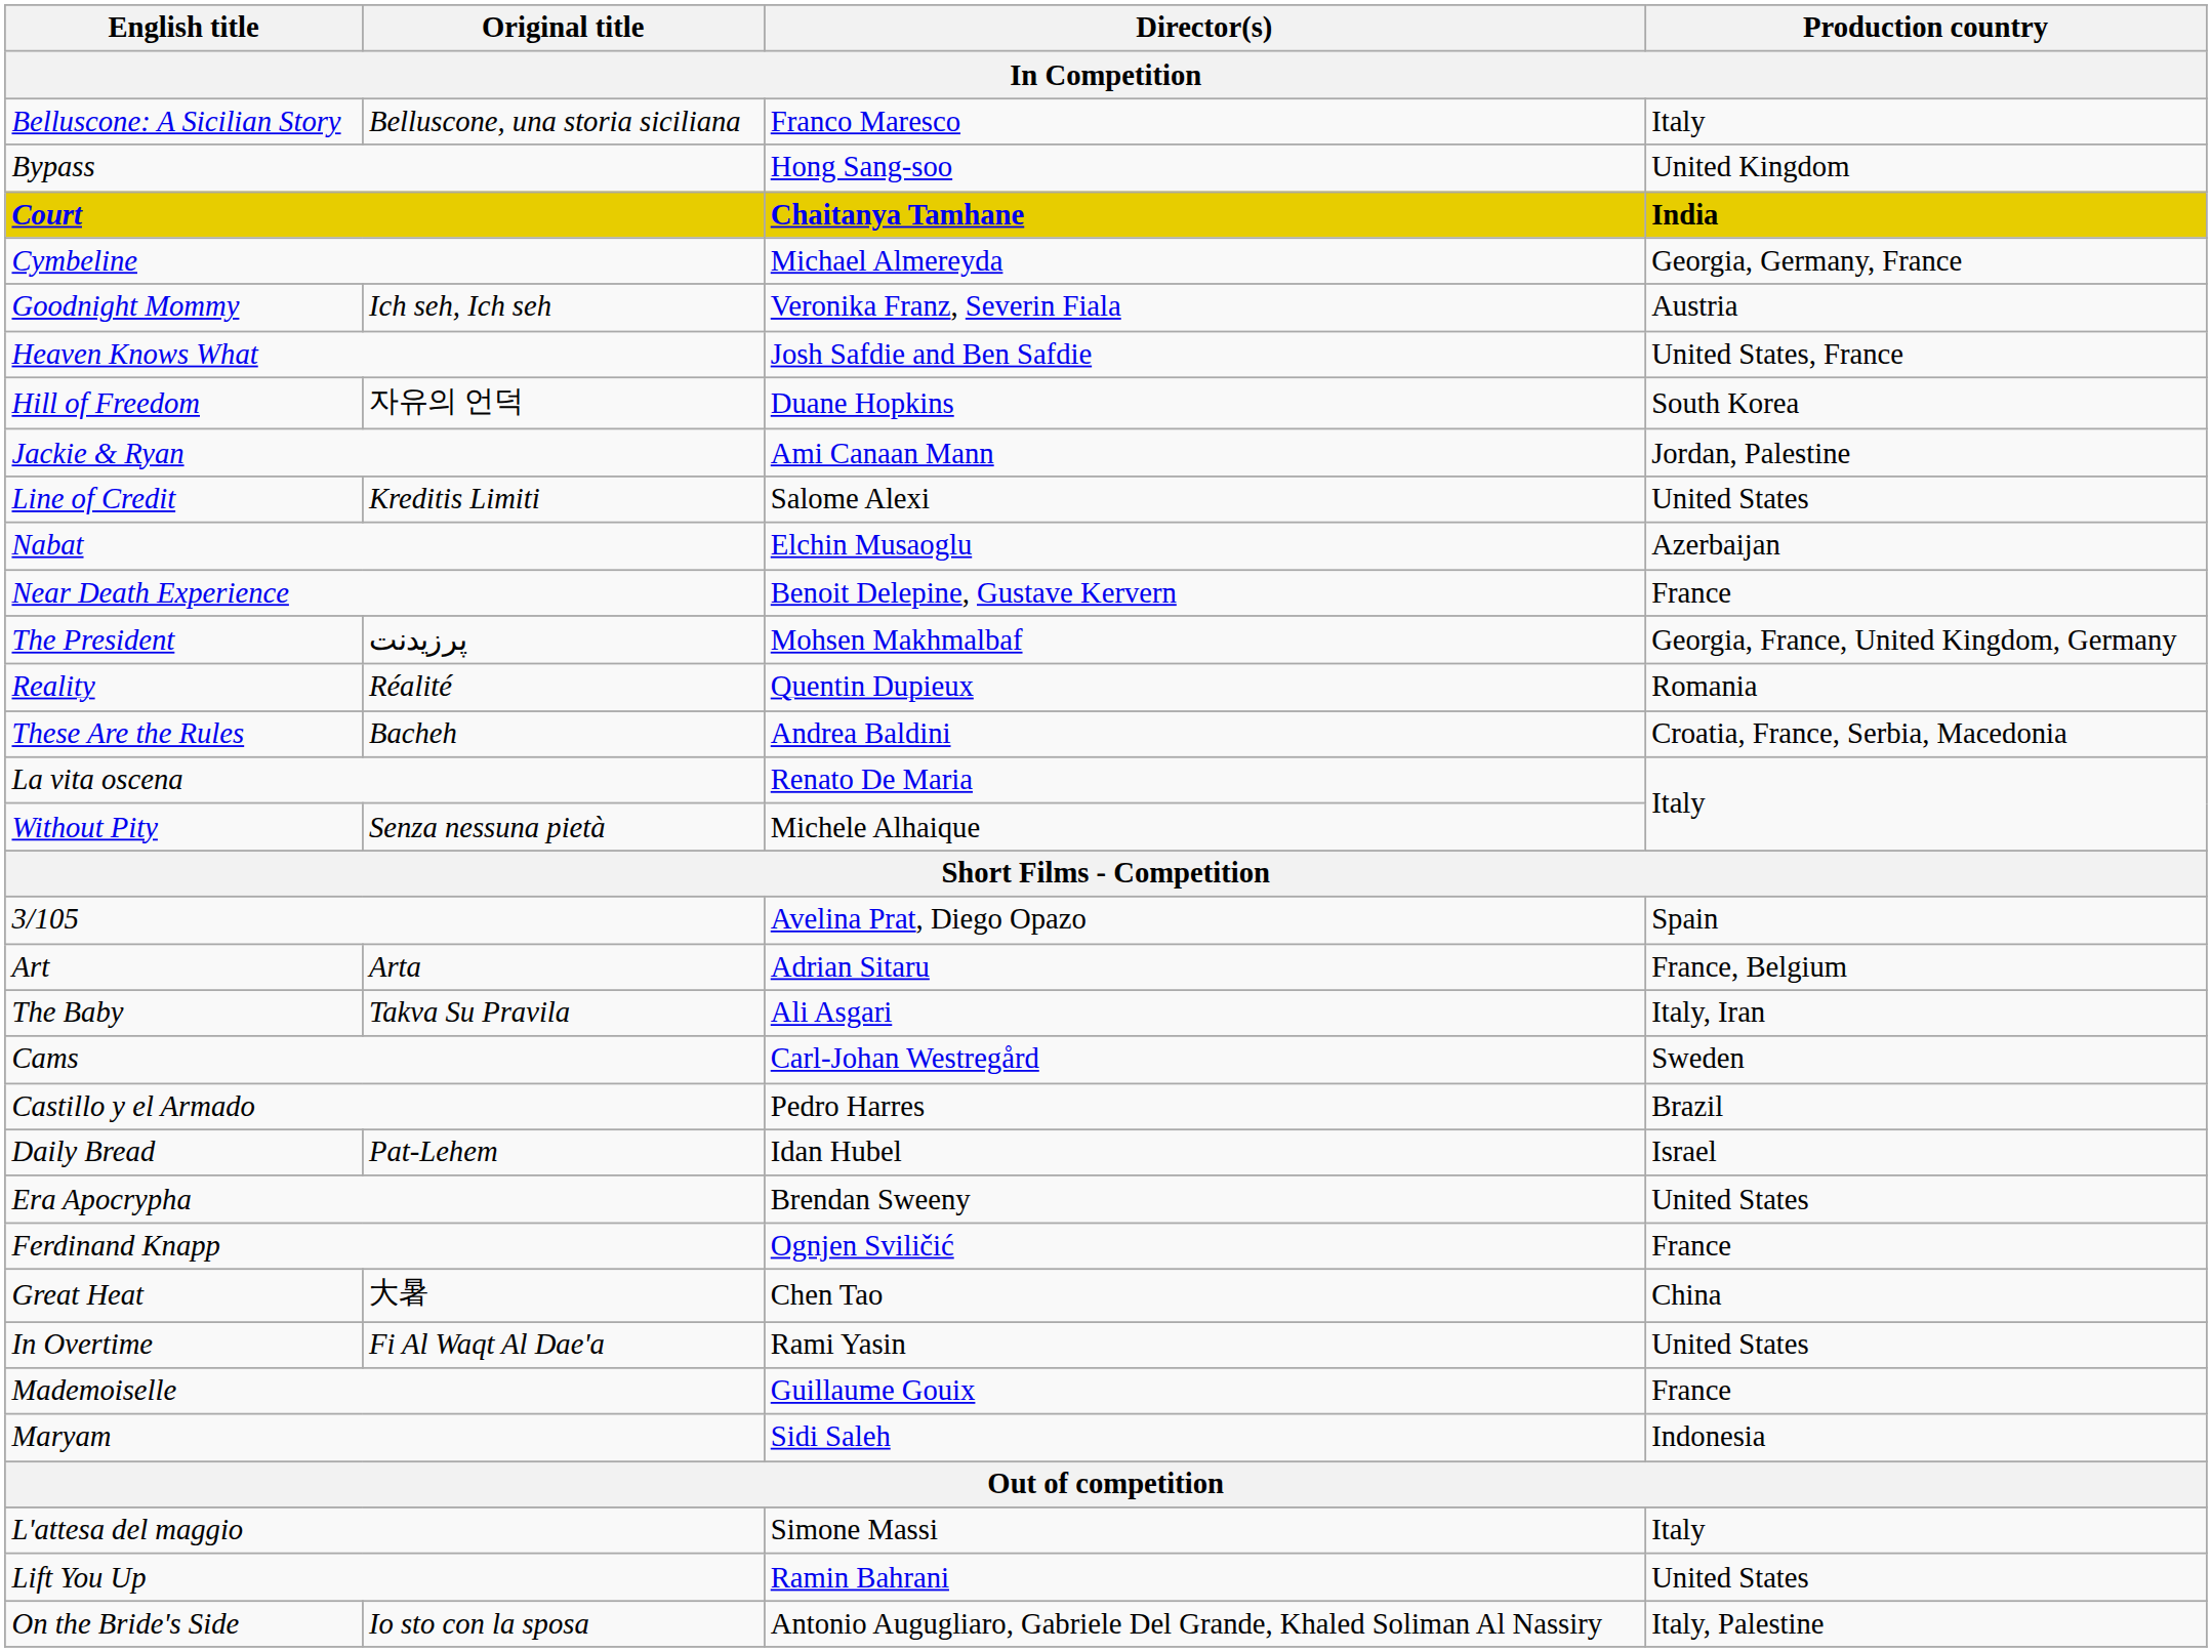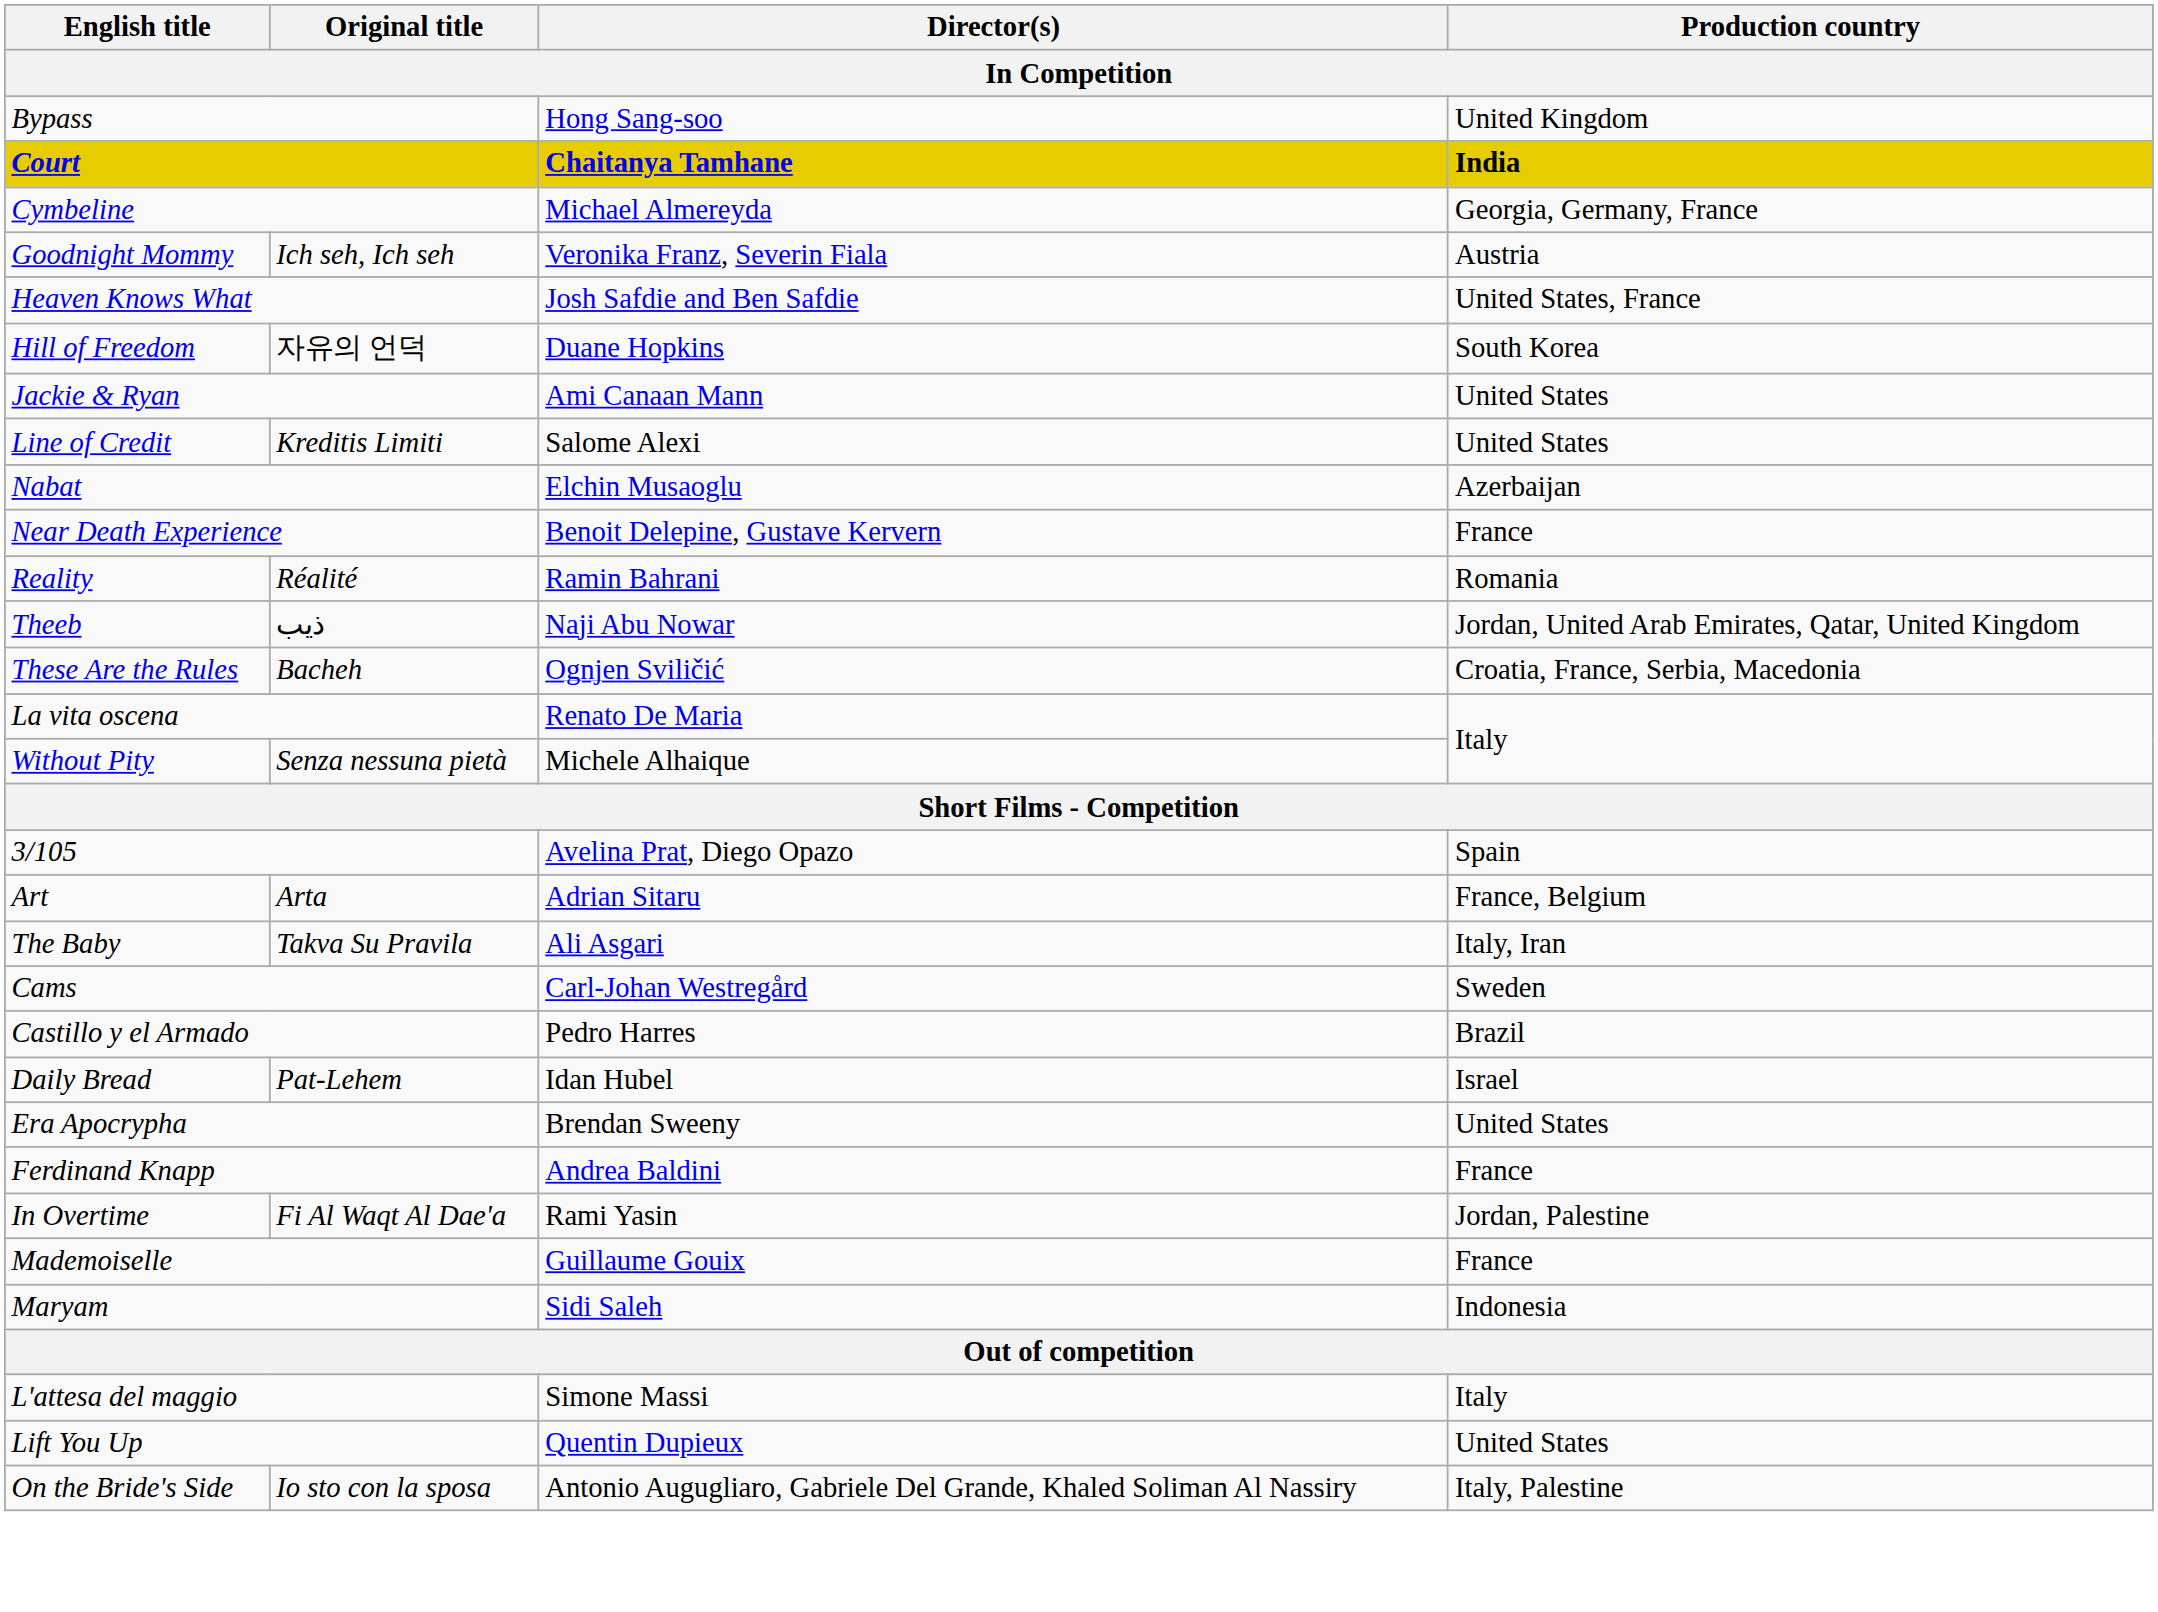- row: Belluscone: A Sicilian Story | Belluscone, una storia siciliana | Franco Maresco | Italy
Jackie & Ryan | Production country: Jordan, Palestine -> United States
- row: The President | پرزیدنت | Mohsen Makhmalbaf | Georgia, France, United Kingdom, Germany
Reality | Director(s): Quentin Dupieux -> Ramin Bahrani
+ row: Theeb | ذيب | Naji Abu Nowar | Jordan, United Arab Emirates, Qatar, United Kingdom
These Are the Rules | Director(s): Andrea Baldini -> Ognjen Sviličić
Ferdinand Knapp | Director(s): Ognjen Sviličić -> Andrea Baldini
- row: Great Heat | 大暑 | Chen Tao | China
In Overtime | Production country: United States -> Jordan, Palestine
Lift You Up | Director(s): Ramin Bahrani -> Quentin Dupieux
